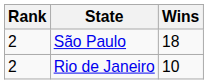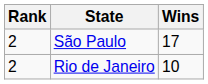São Paulo | Wins: 18 -> 17
